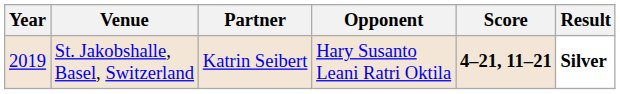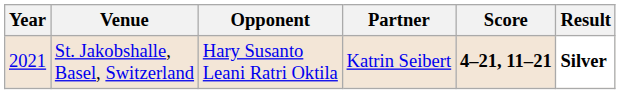columns swapped: Partner <-> Opponent
St. Jakobshalle, Basel, Switzerland | Year: 2019 -> 2021
